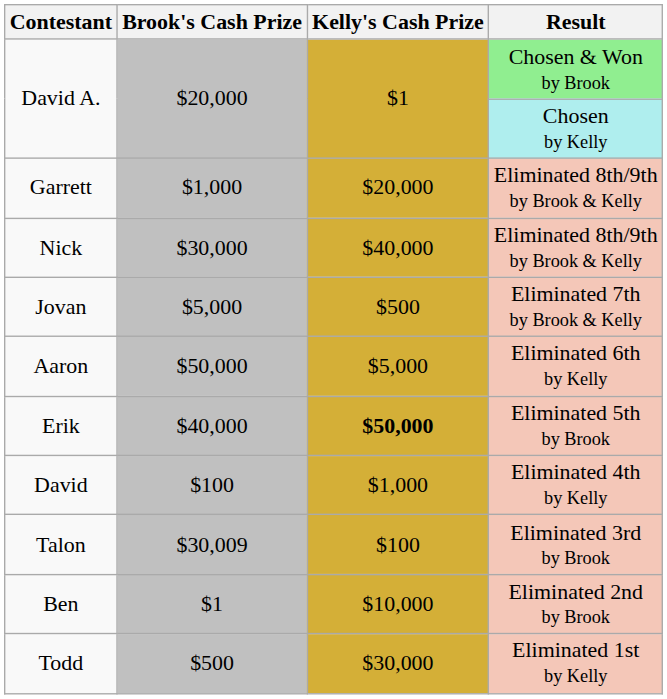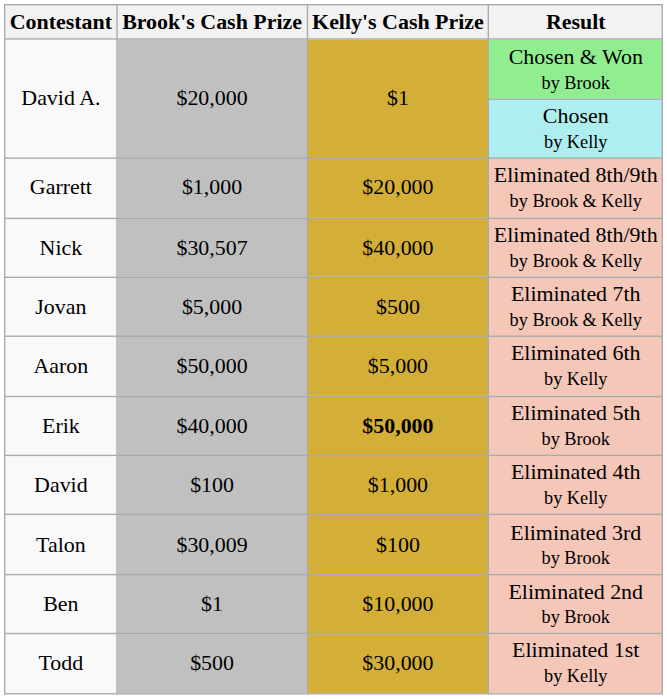Nick | Brook's Cash Prize: $30,000 -> $30,507
